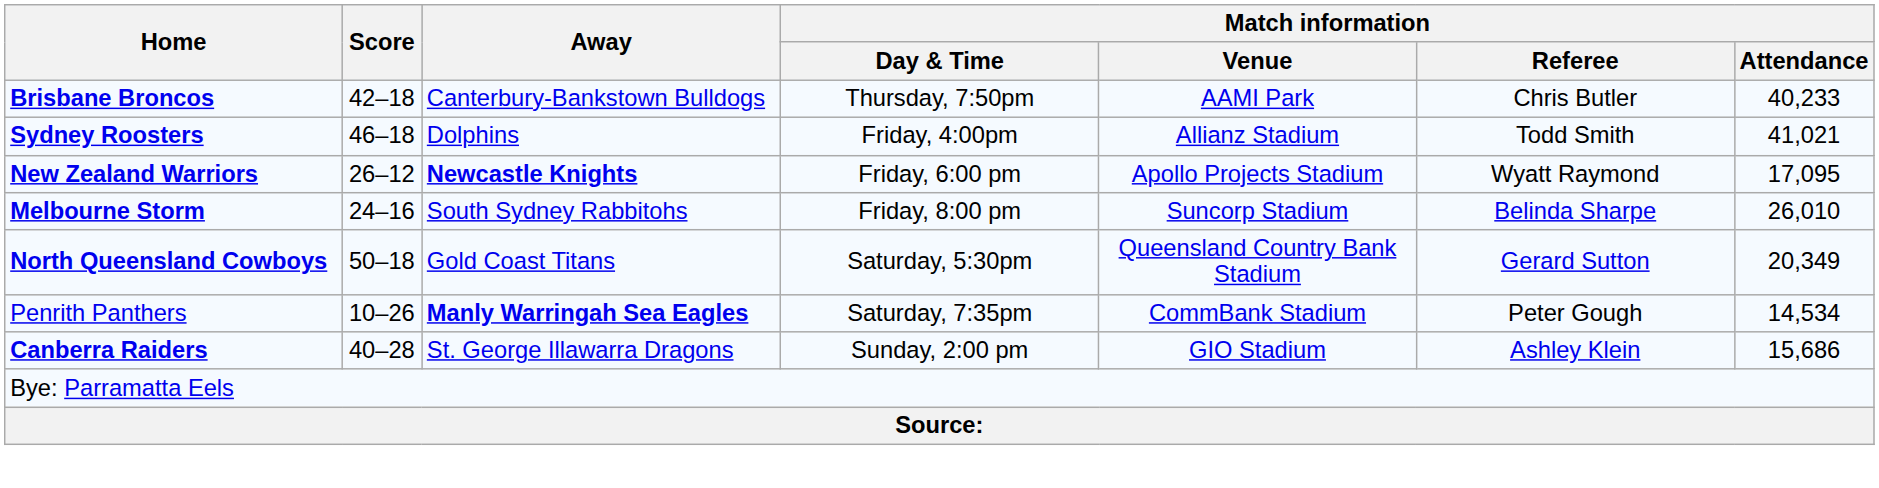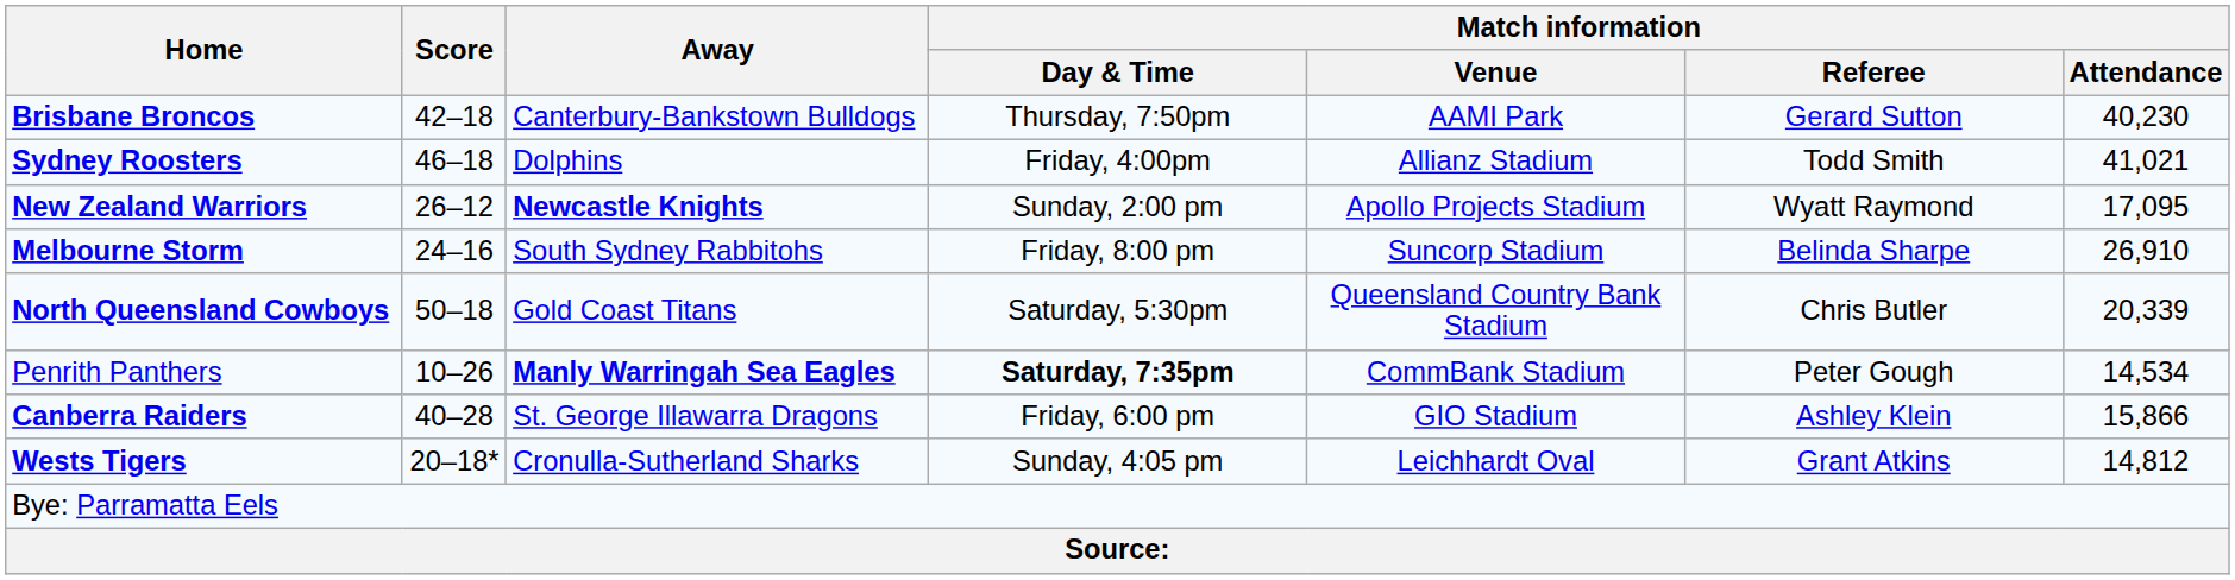Brisbane Broncos | Match information / Referee: Chris Butler -> Gerard Sutton
Brisbane Broncos | Match information / Attendance: 40,233 -> 40,230
New Zealand Warriors | Match information / Day & Time: Friday, 6:00 pm -> Sunday, 2:00 pm
Melbourne Storm | Match information / Attendance: 26,010 -> 26,910
North Queensland Cowboys | Match information / Referee: Gerard Sutton -> Chris Butler
North Queensland Cowboys | Match information / Attendance: 20,349 -> 20,339
Penrith Panthers | Match information / Day & Time: normal -> bold
Canberra Raiders | Match information / Day & Time: Sunday, 2:00 pm -> Friday, 6:00 pm
Canberra Raiders | Match information / Attendance: 15,686 -> 15,866
+ row: Wests Tigers | 20–18* | Cronulla-Sutherland Sharks | Sunday, 4:05 pm | Leichhardt Oval | Grant Atkins | 14,812
